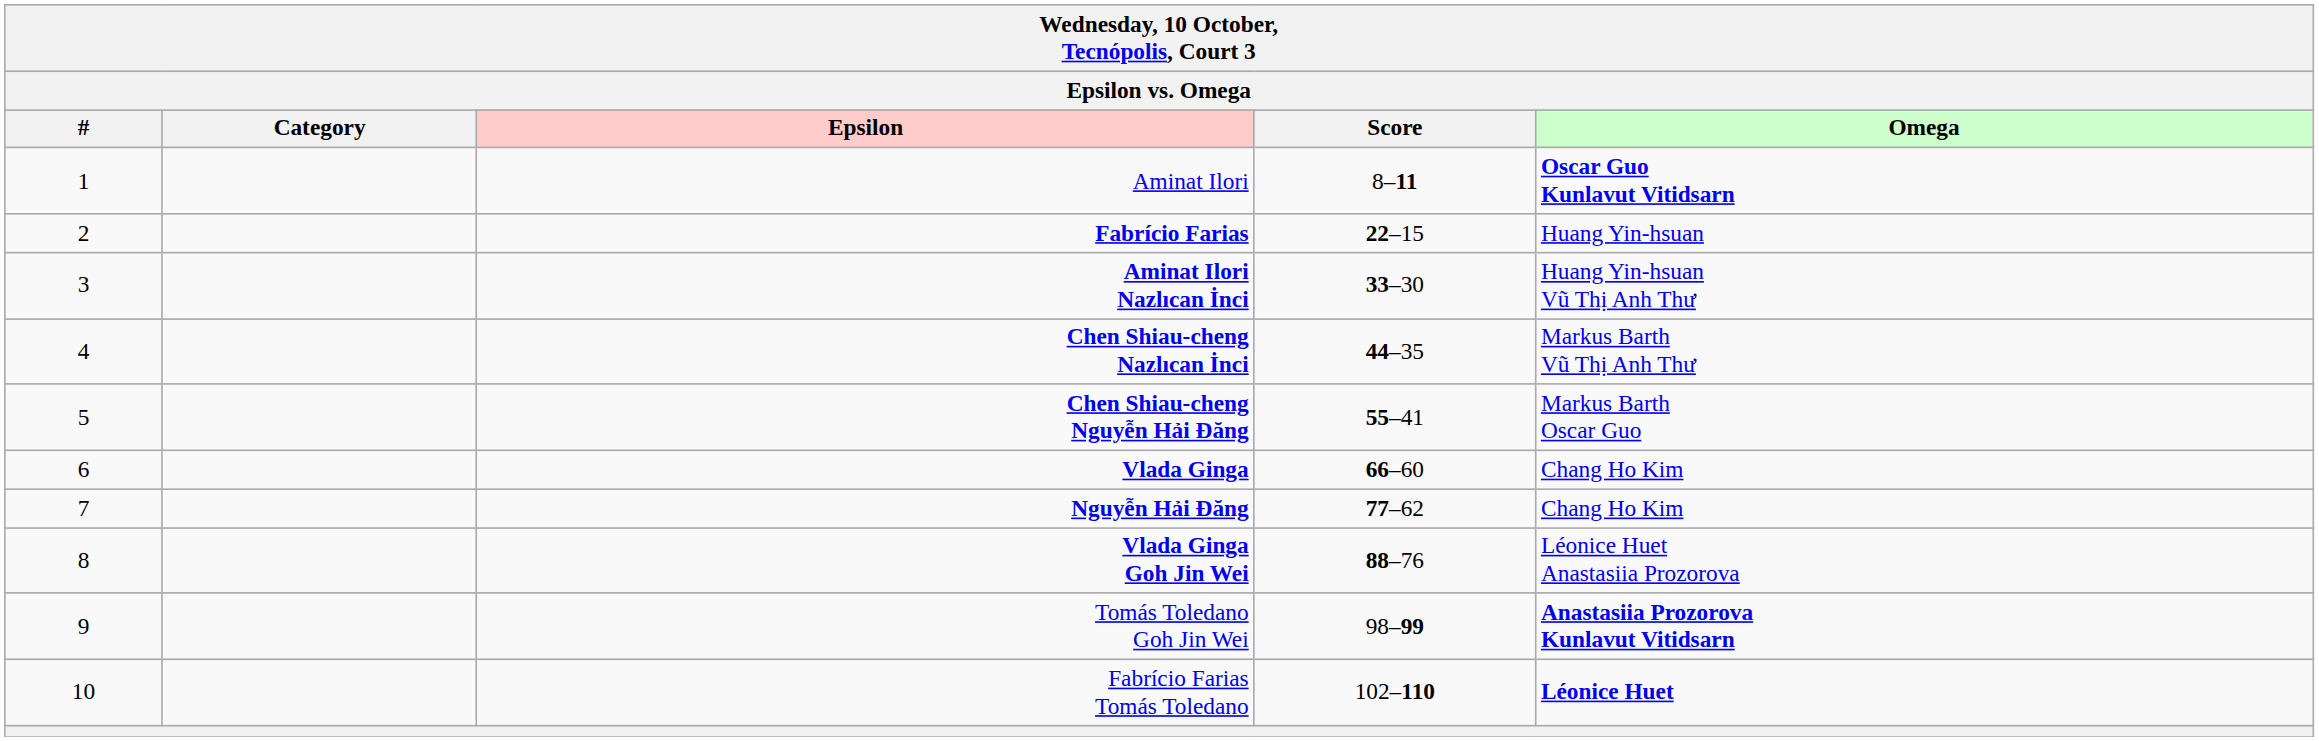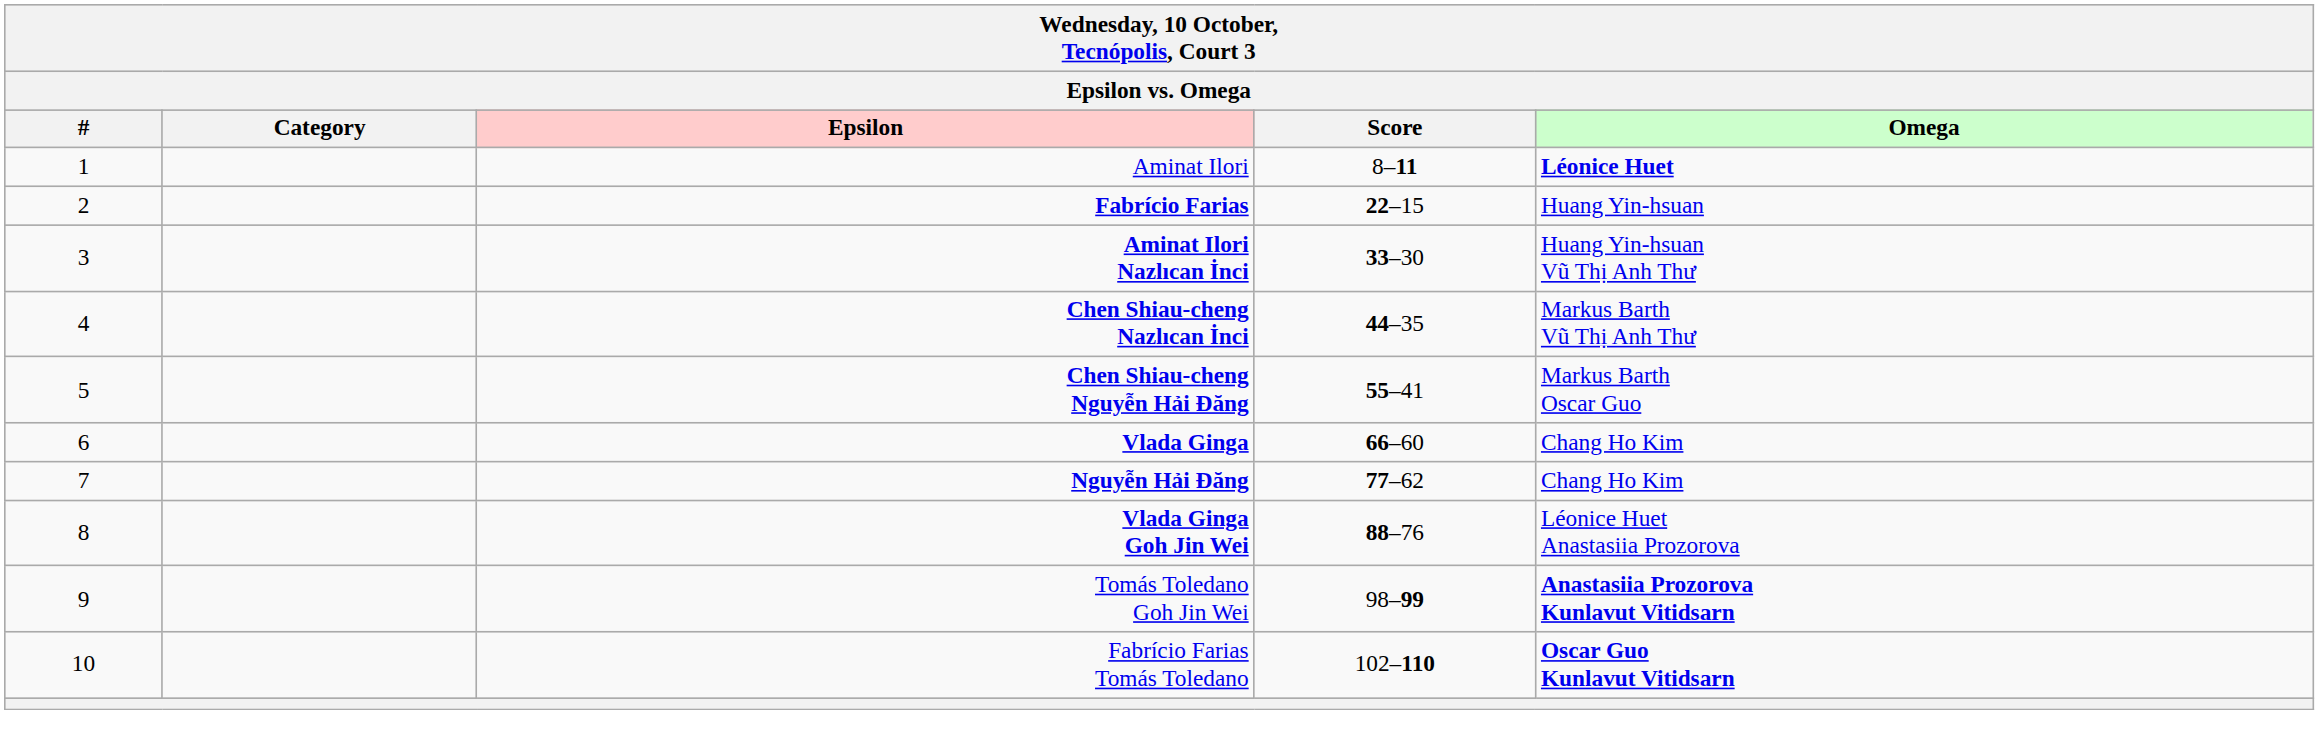Aminat Ilori | Omega: Oscar Guo Kunlavut Vitidsarn -> Léonice Huet
Fabrício Farias Tomás Toledano | Omega: Léonice Huet -> Oscar Guo Kunlavut Vitidsarn
